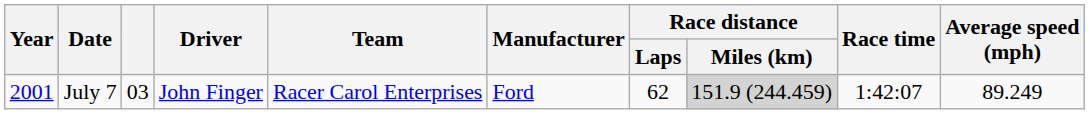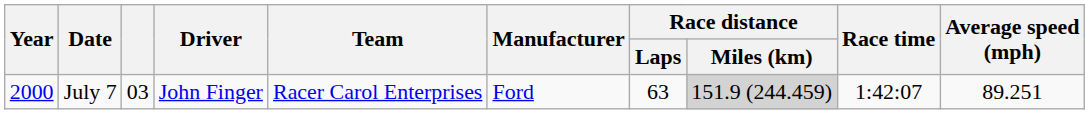July 7 | Year: 2001 -> 2000
July 7 | Race distance / Laps: 62 -> 63
July 7 | Average speed (mph): 89.249 -> 89.251
